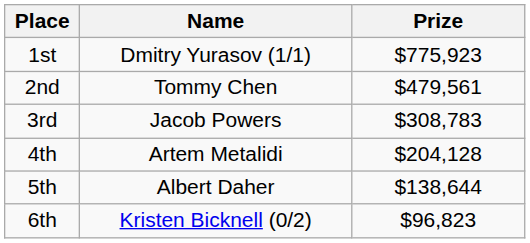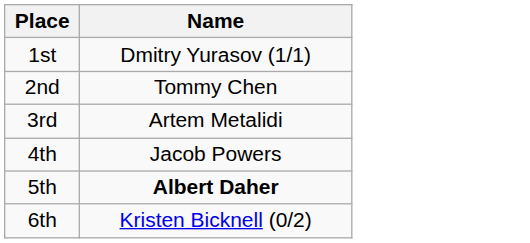- column: Prize | $775,923 | $479,561 | $308,783 | $204,128 | $138,644 | $96,823
3rd | Name: Jacob Powers -> Artem Metalidi
4th | Name: Artem Metalidi -> Jacob Powers
5th | Name: normal -> bold
